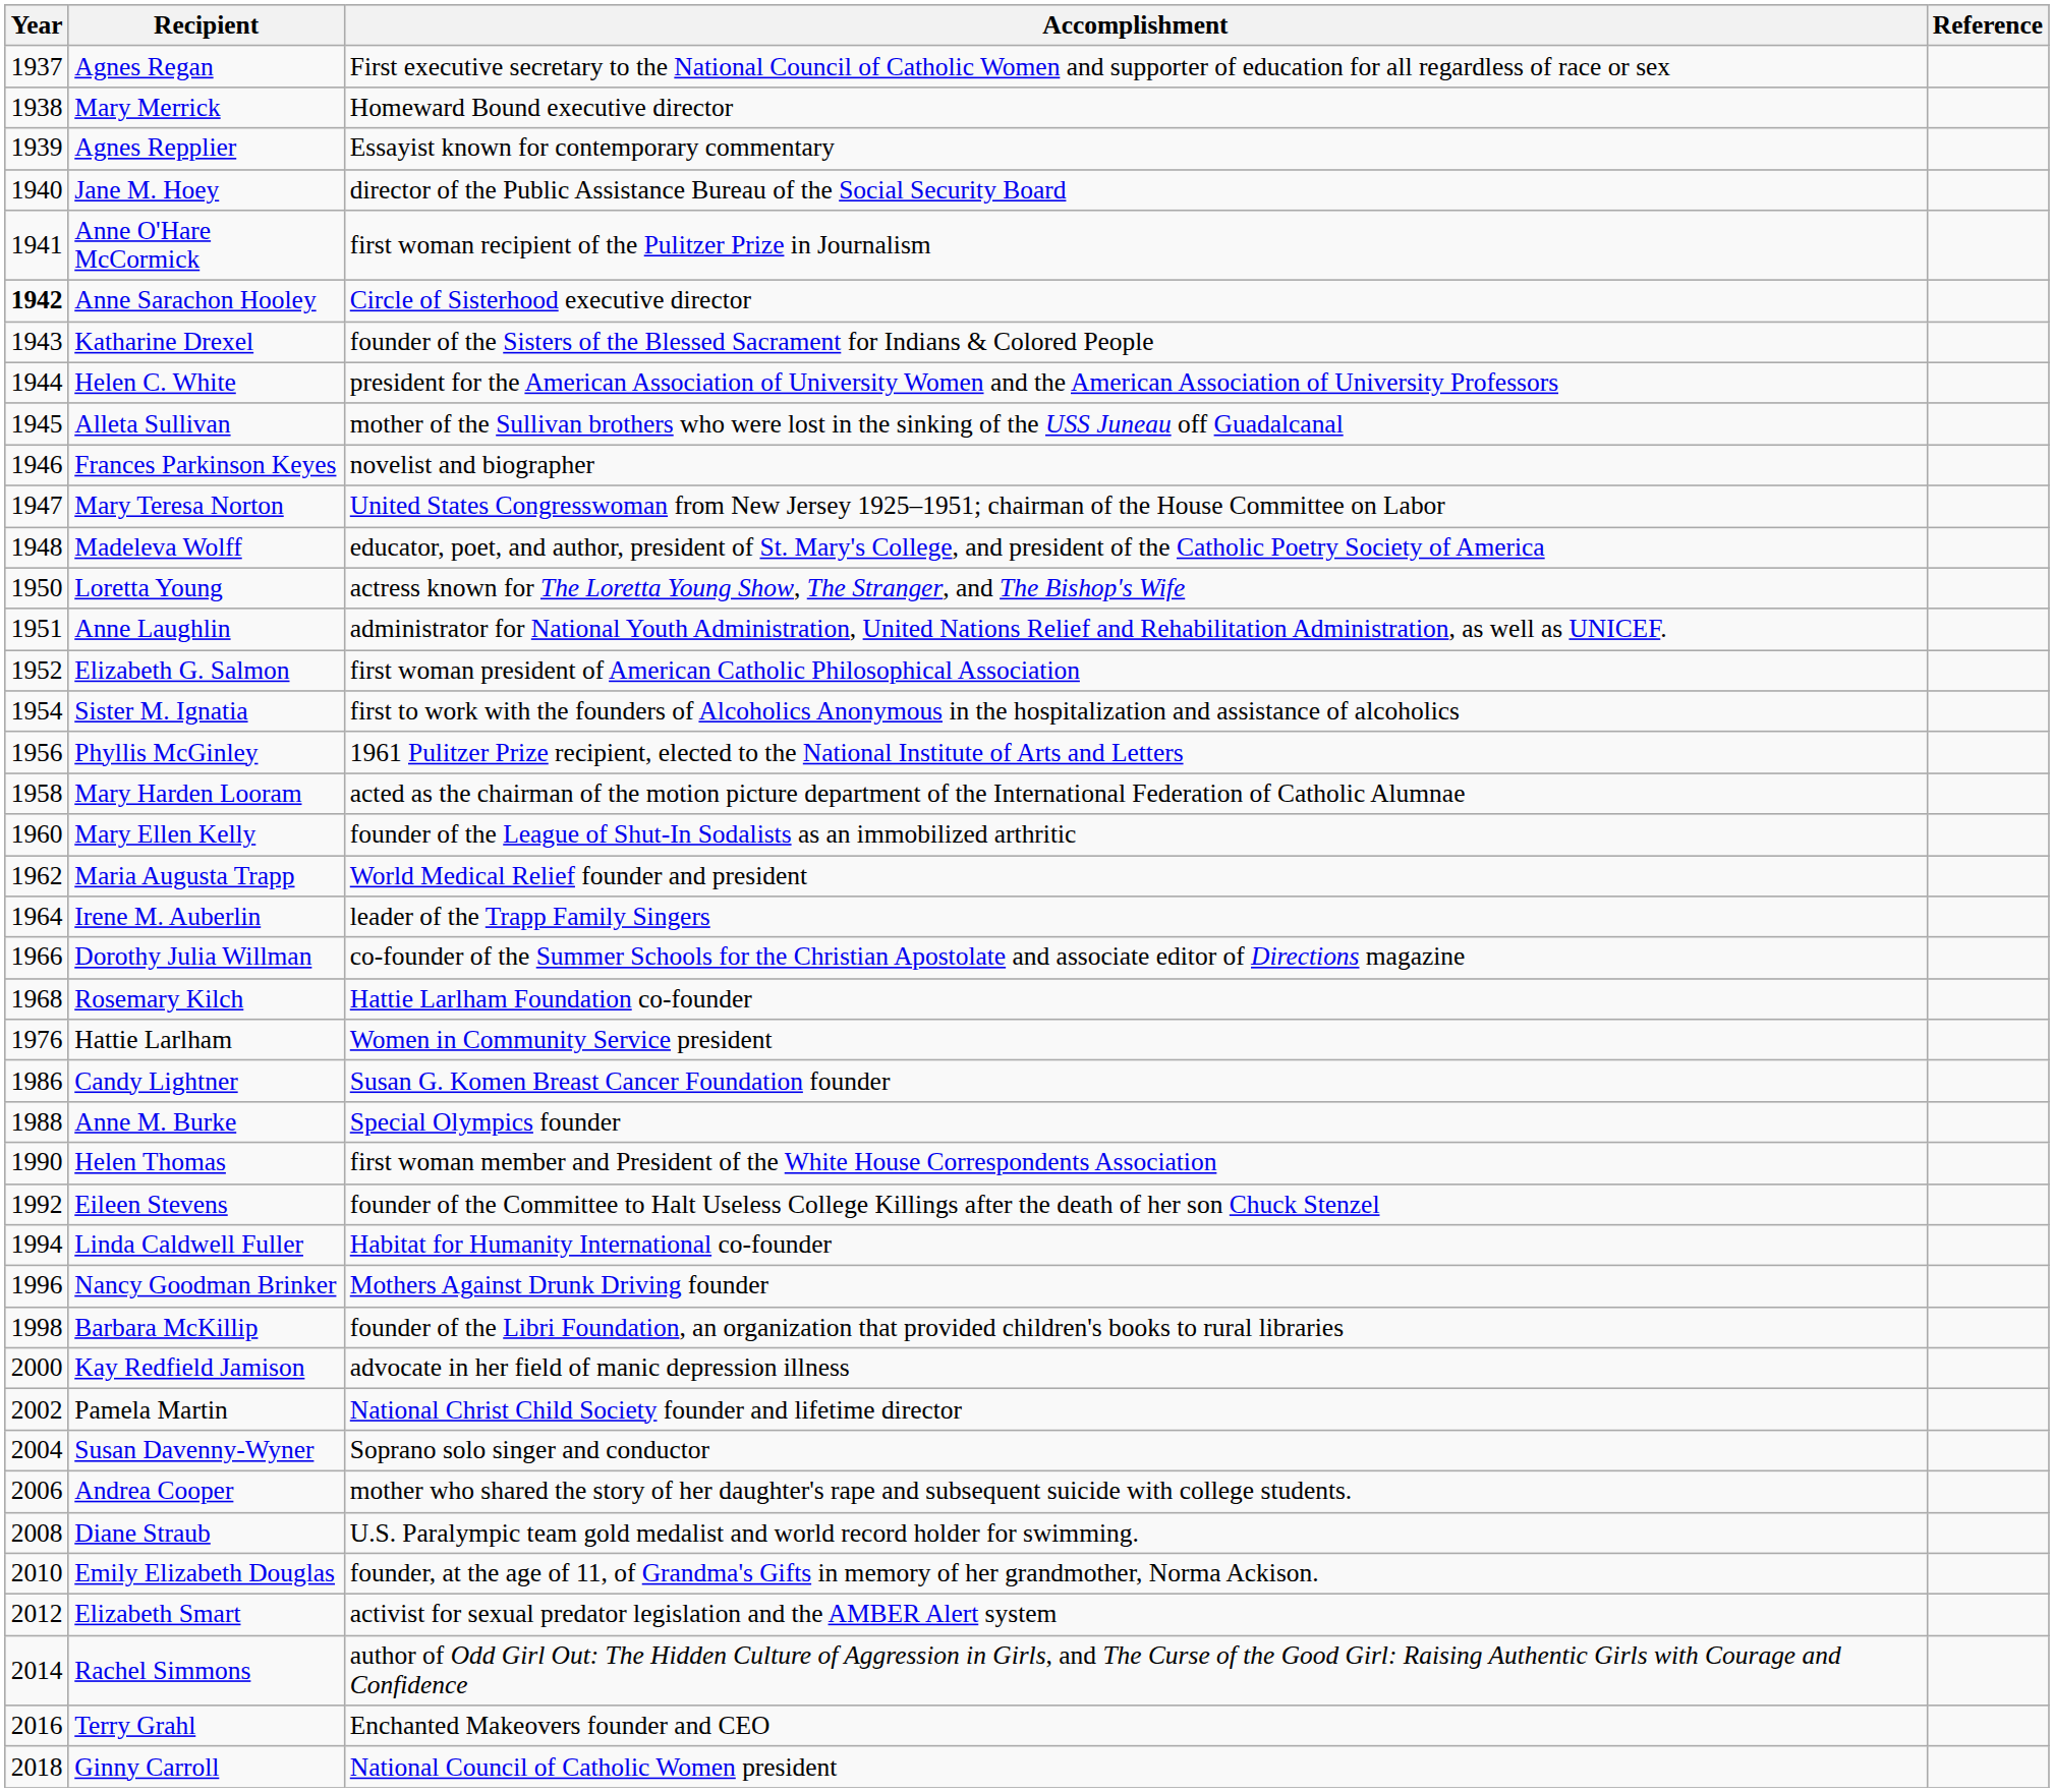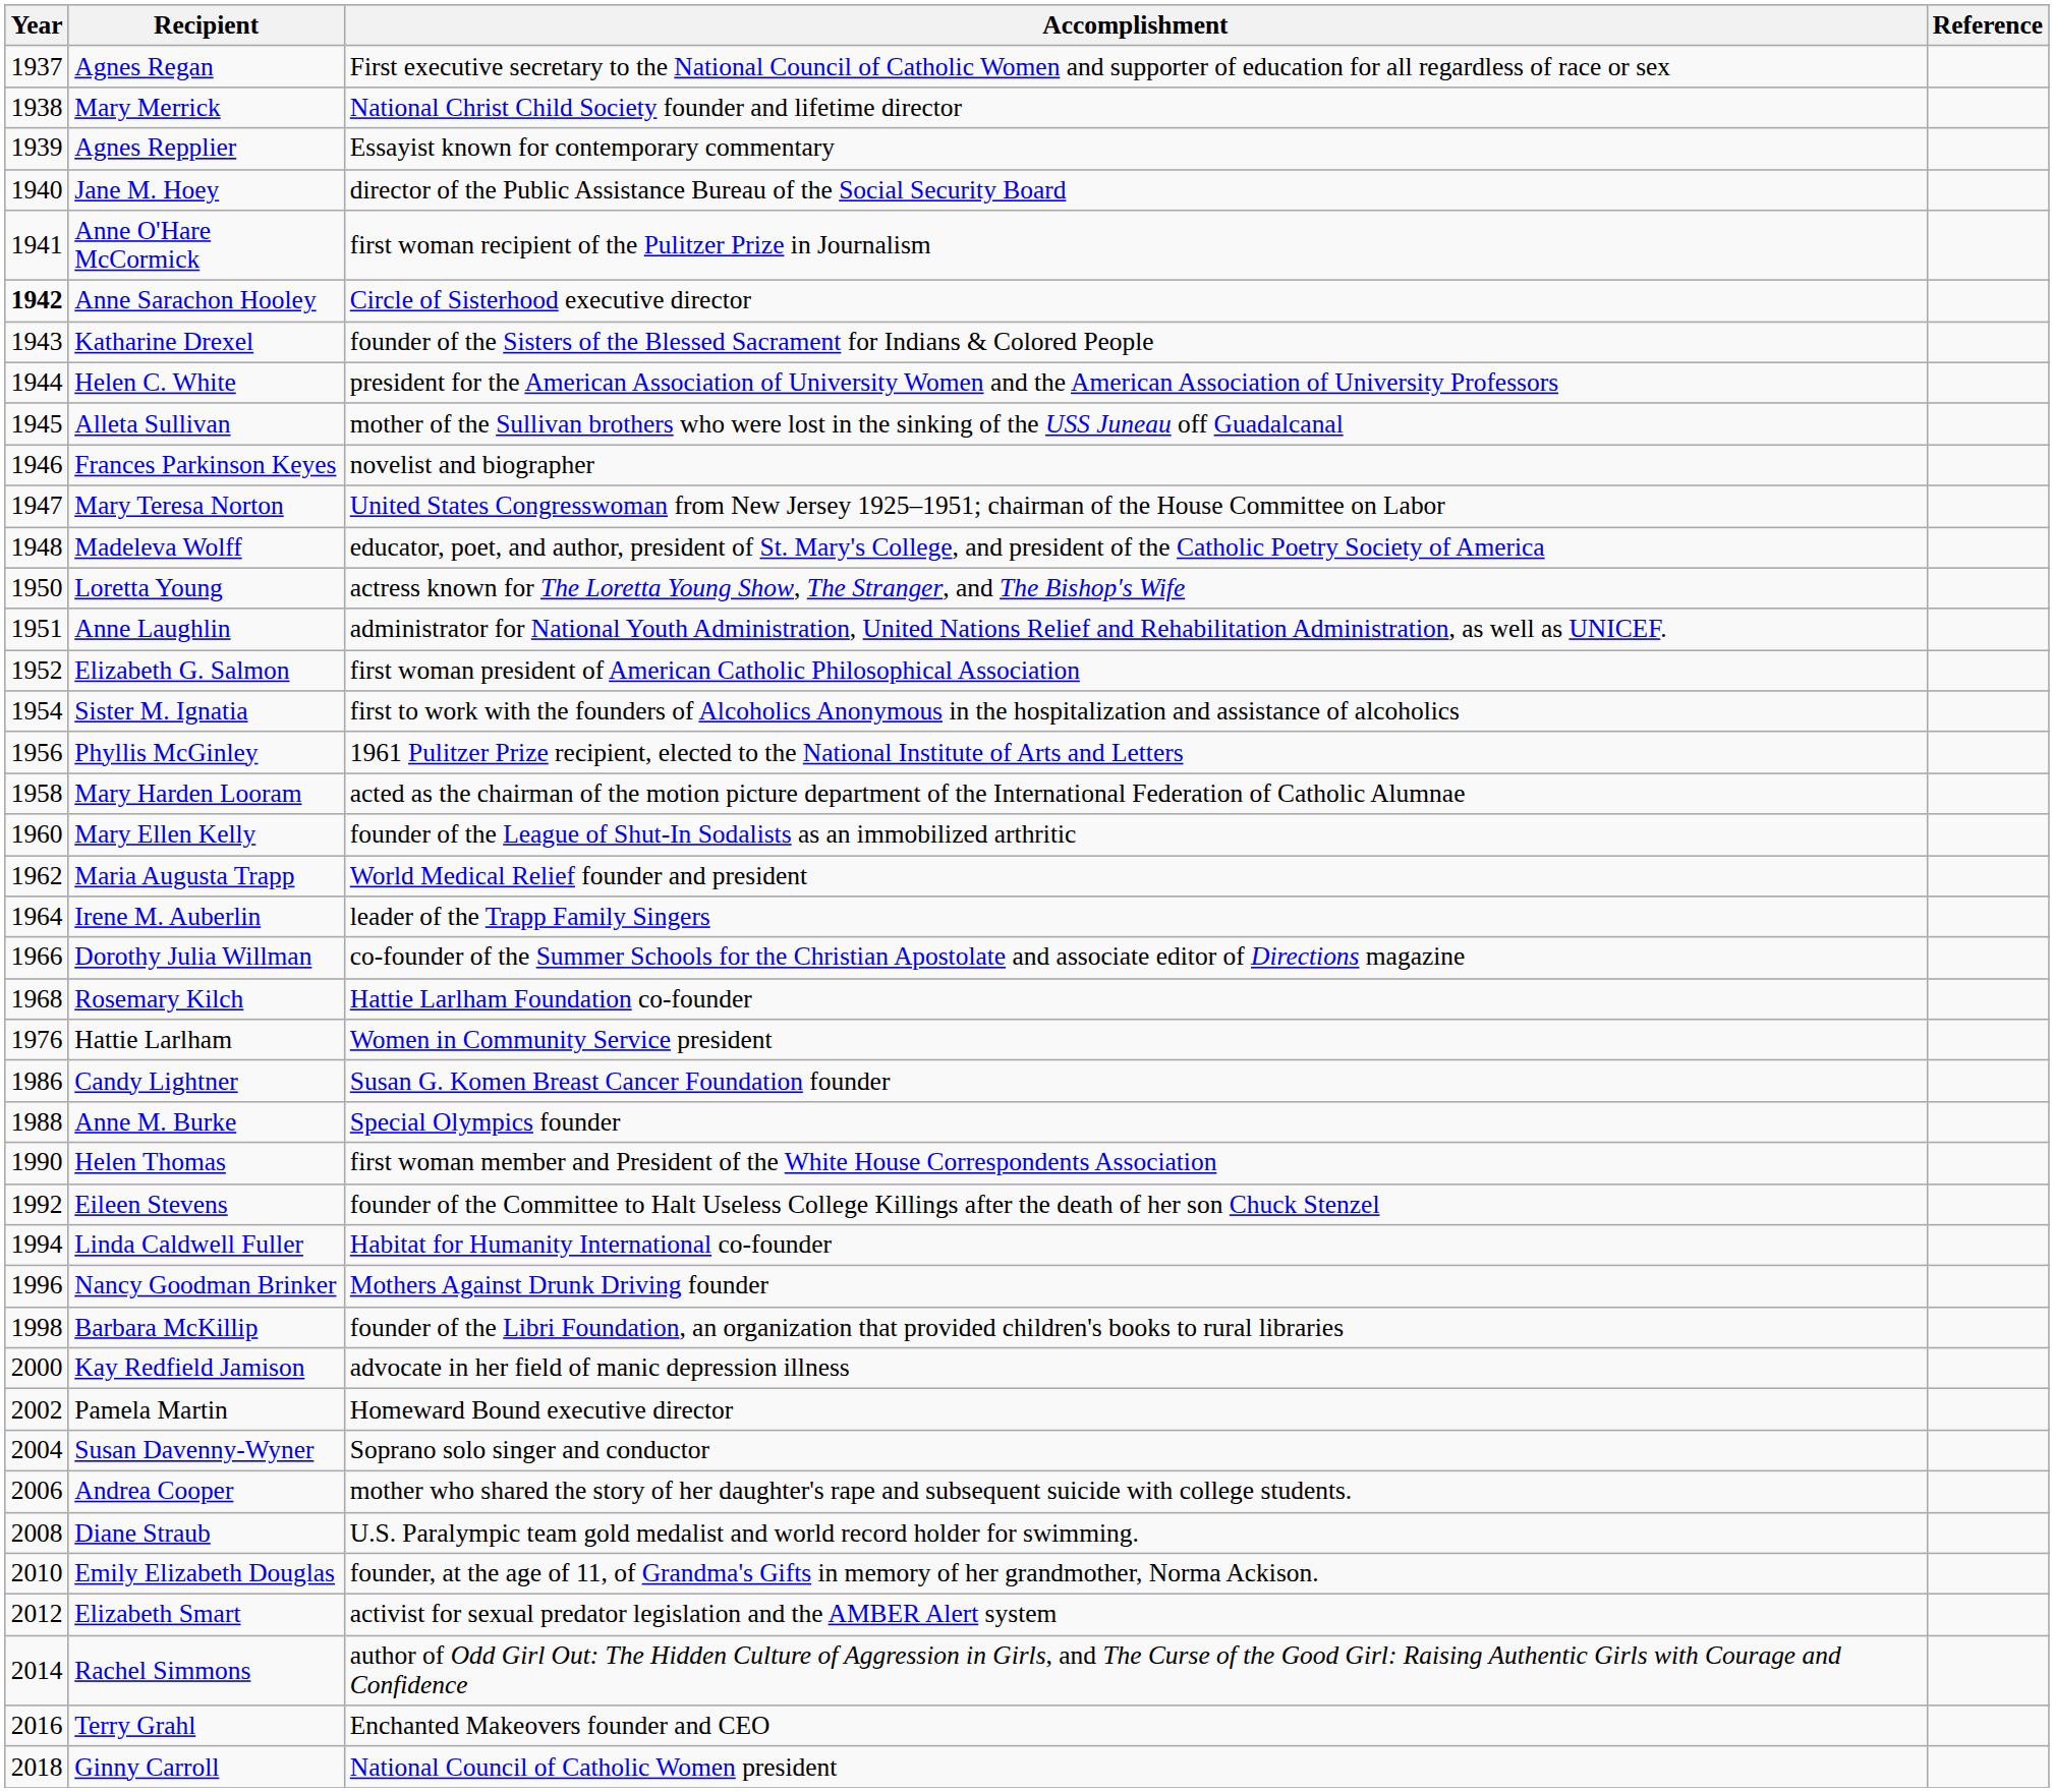Mary Merrick | Accomplishment: Homeward Bound executive director -> National Christ Child Society founder and lifetime director
Pamela Martin | Accomplishment: National Christ Child Society founder and lifetime director -> Homeward Bound executive director
